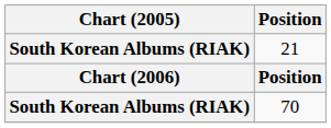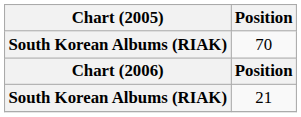rows swapped: 70 <-> 21
